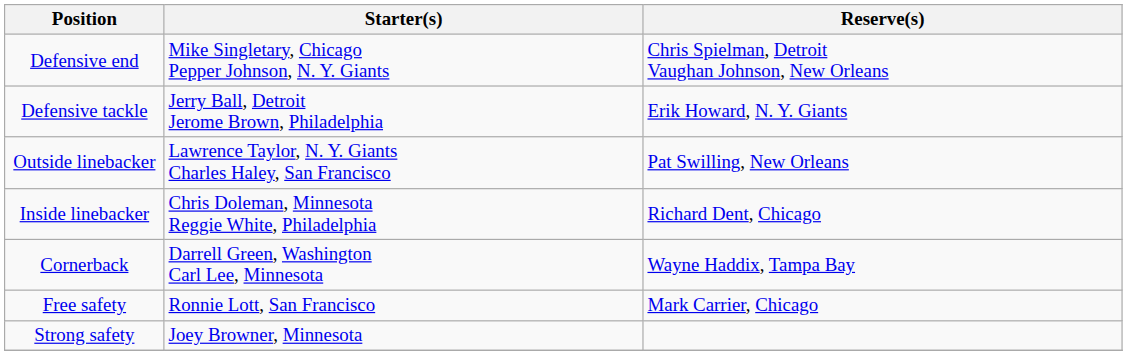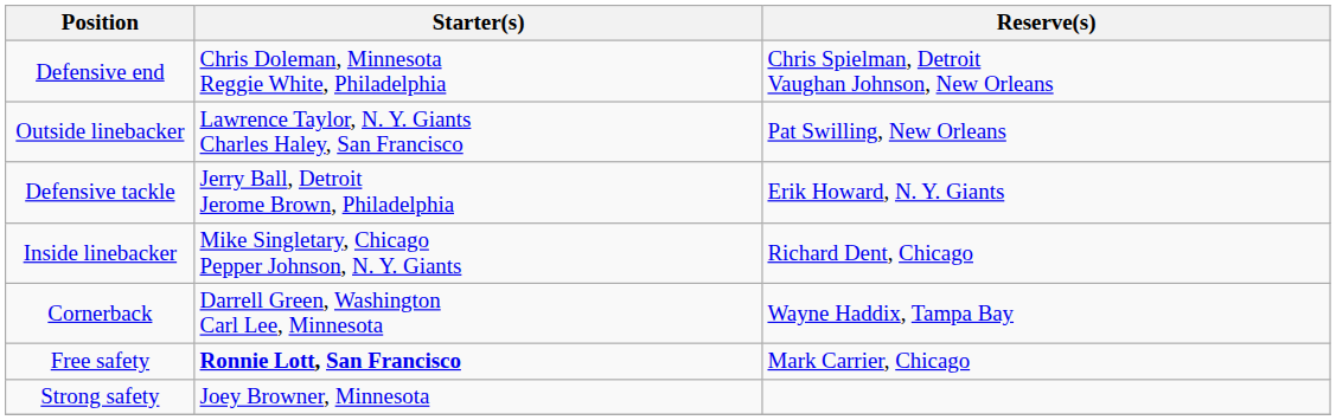Defensive end | Starter(s): Mike Singletary, Chicago Pepper Johnson, N. Y. Giants -> Chris Doleman, Minnesota Reggie White, Philadelphia
rows swapped: Defensive tackle <-> Outside linebacker
Inside linebacker | Starter(s): Chris Doleman, Minnesota Reggie White, Philadelphia -> Mike Singletary, Chicago Pepper Johnson, N. Y. Giants
Free safety | Starter(s): normal -> bold
